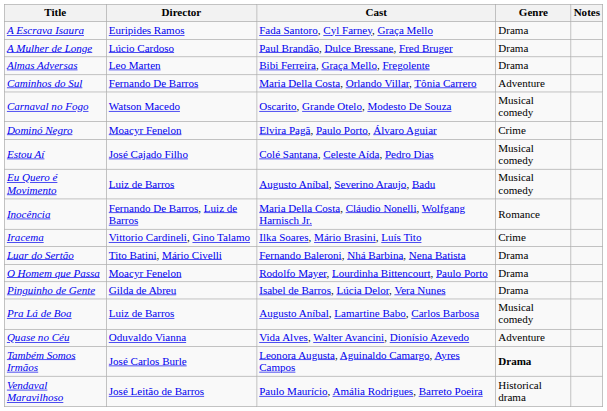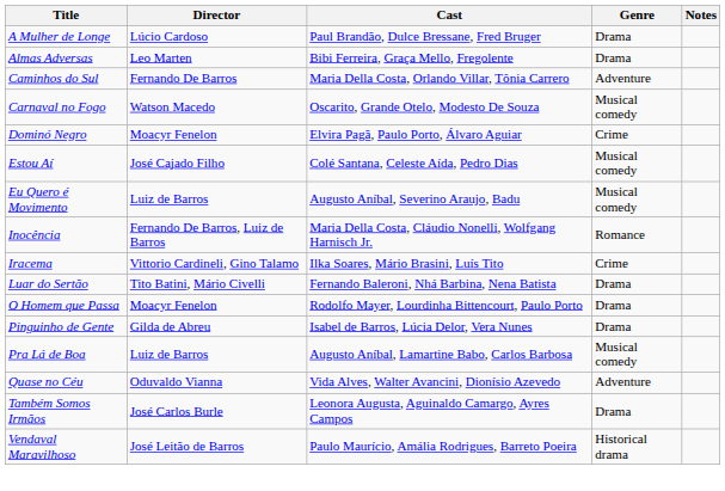- row: A Escrava Isaura | Euripides Ramos | Fada Santoro, Cyl Farney, Graça Mello | Drama
Também Somos Irmãos | Genre: bold -> normal
